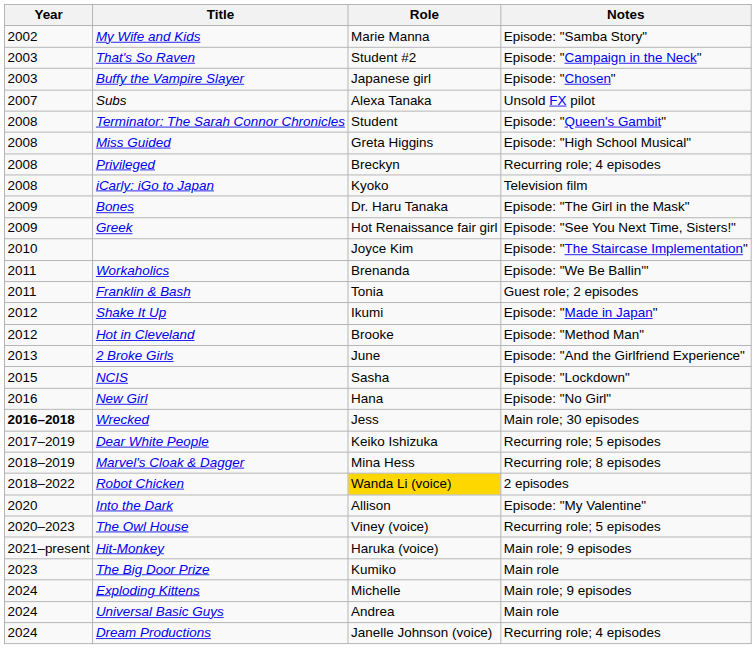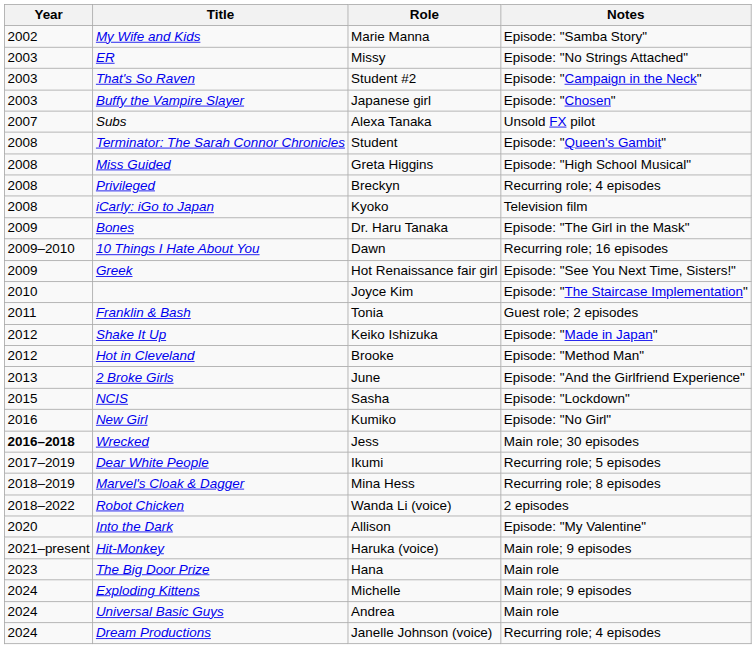+ row: 2003 | ER | Missy | Episode: "No Strings Attached"
+ row: 2009–2010 | 10 Things I Hate About You | Dawn | Recurring role; 16 episodes
- row: 2011 | Workaholics | Brenanda | Episode: "We Be Ballin'"
Shake It Up | Role: Ikumi -> Keiko Ishizuka
New Girl | Role: Hana -> Kumiko
Dear White People | Role: Keiko Ishizuka -> Ikumi
Robot Chicken | Role: gold background -> no background
- row: 2020–2023 | The Owl House | Viney (voice) | Recurring role; 5 episodes
The Big Door Prize | Role: Kumiko -> Hana
